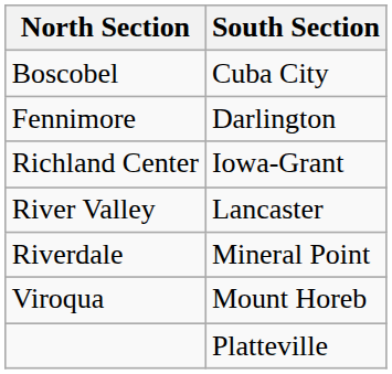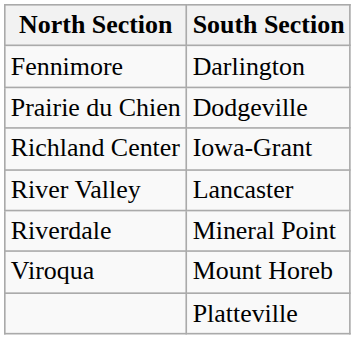- row: Boscobel | Cuba City
+ row: Prairie du Chien | Dodgeville
